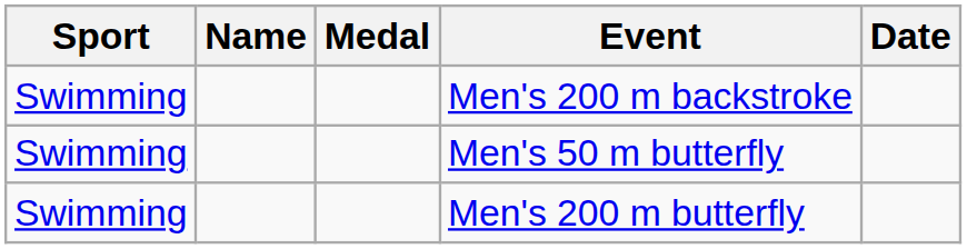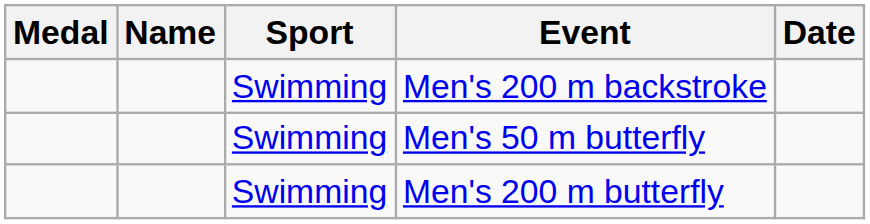columns swapped: Medal <-> Sport
